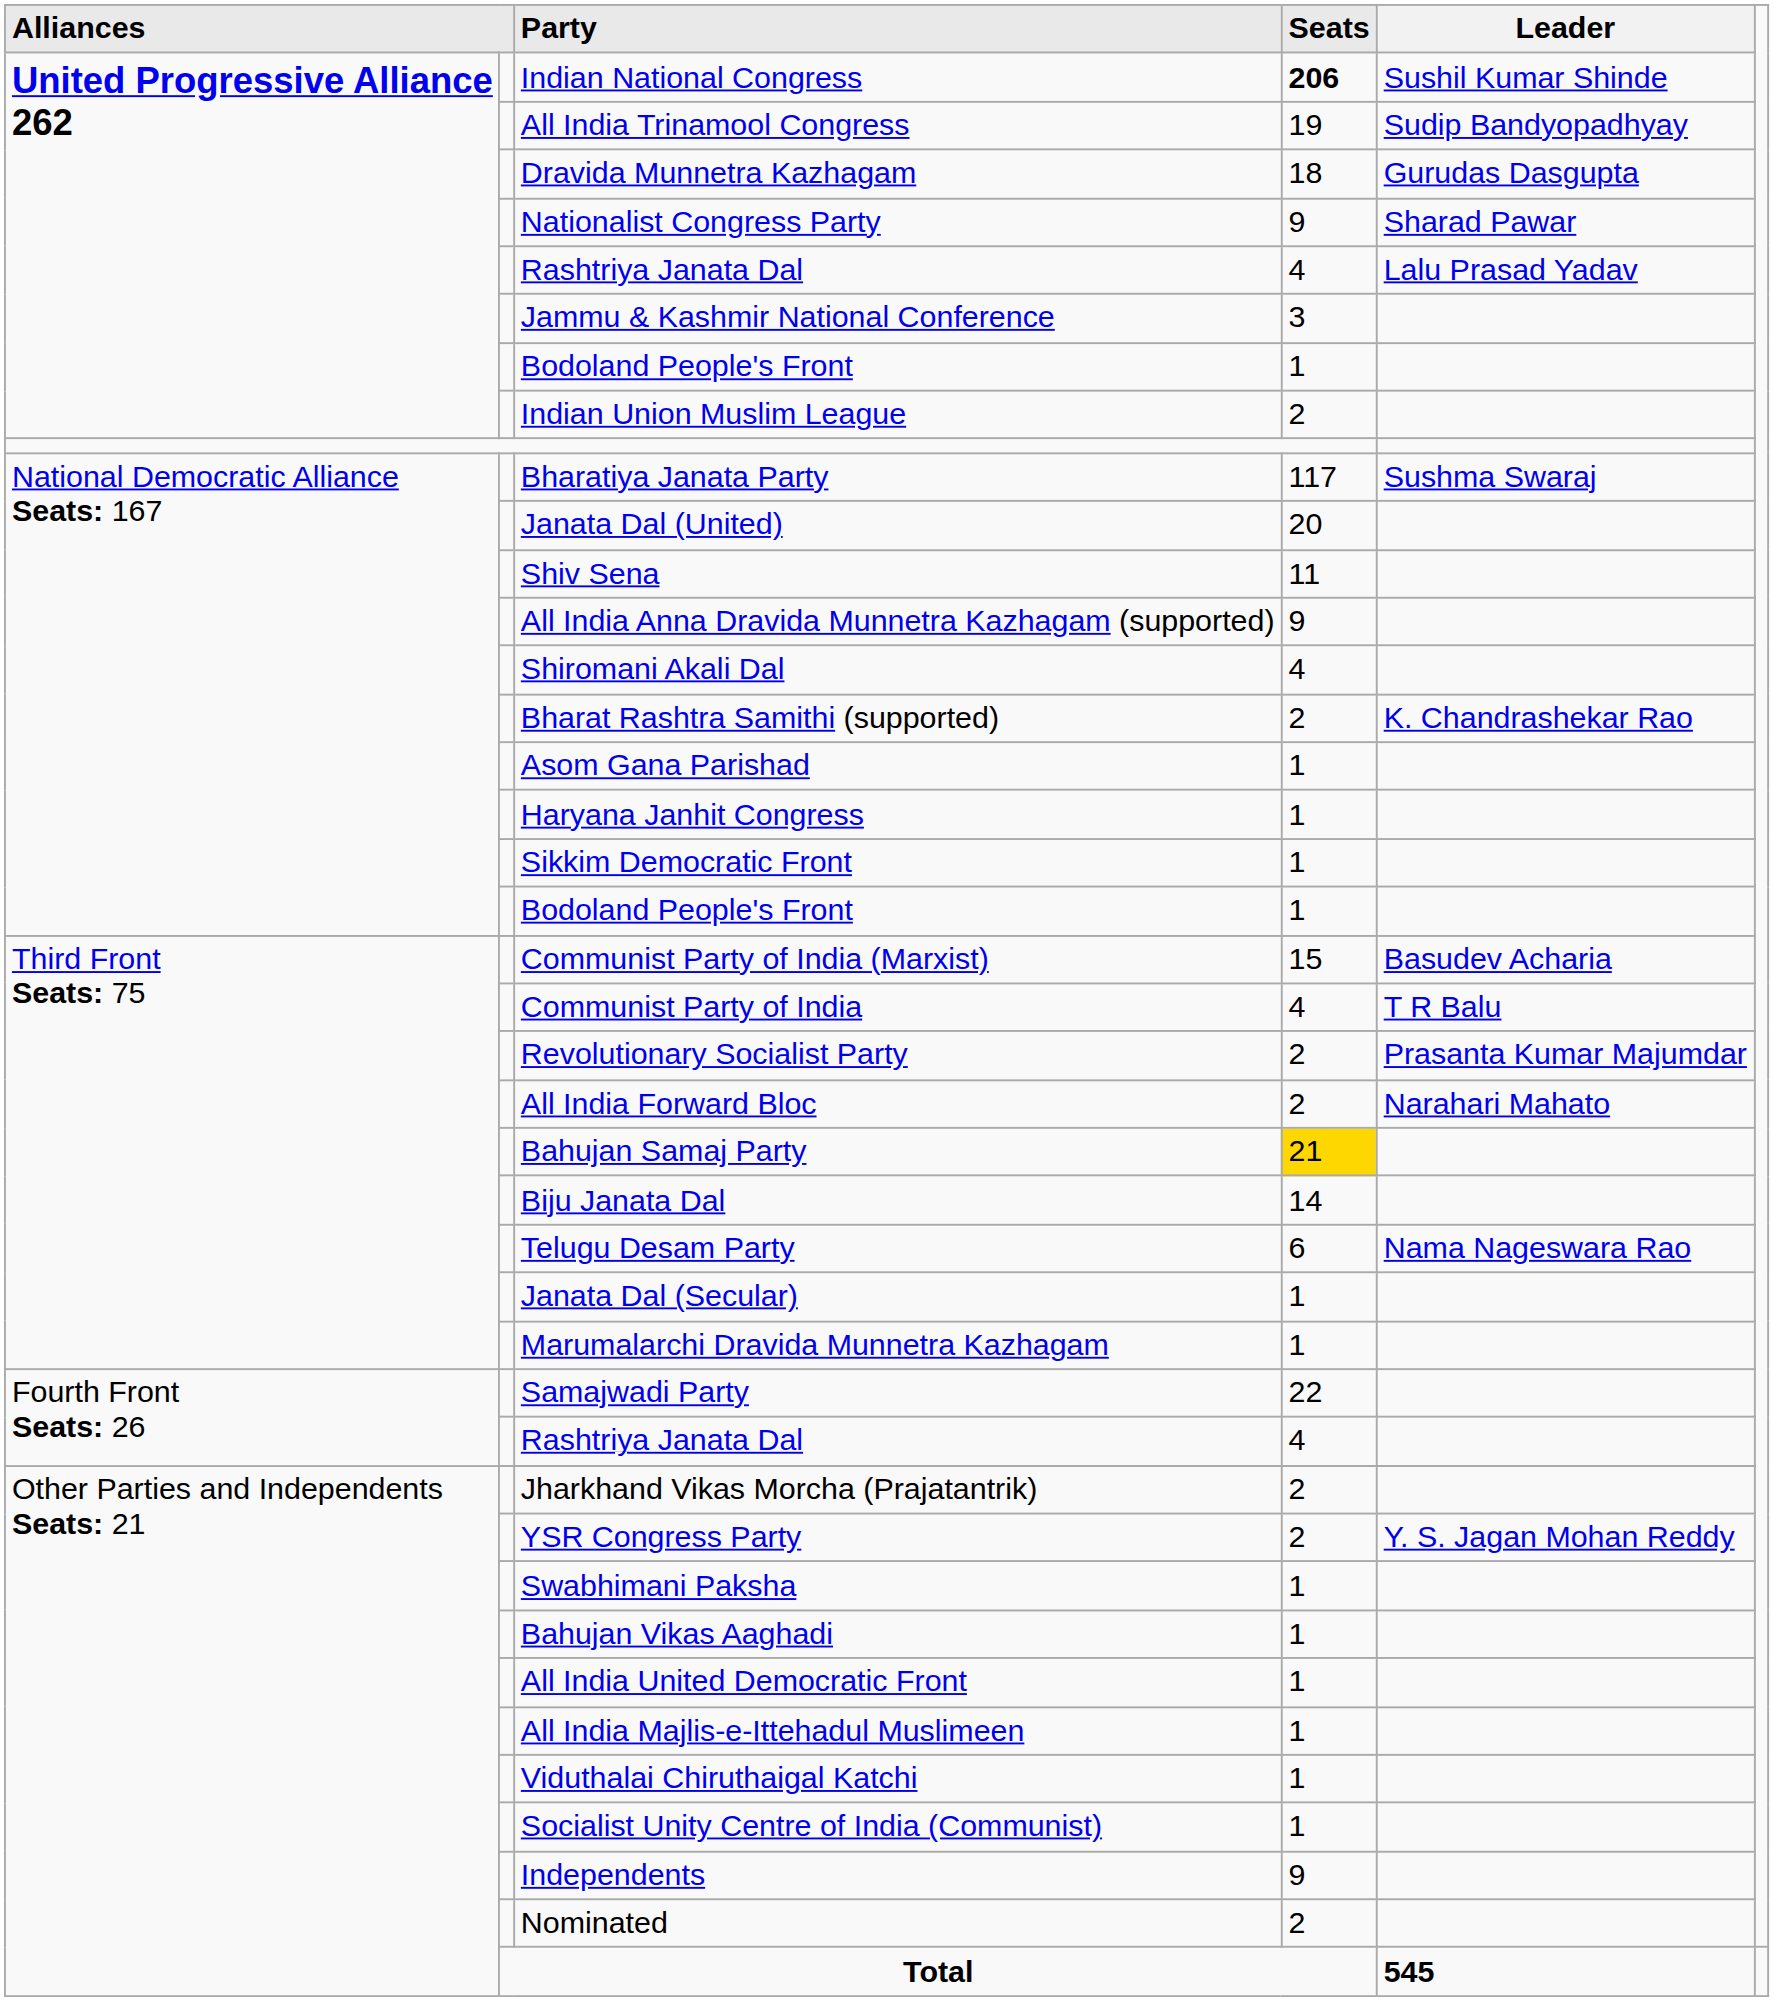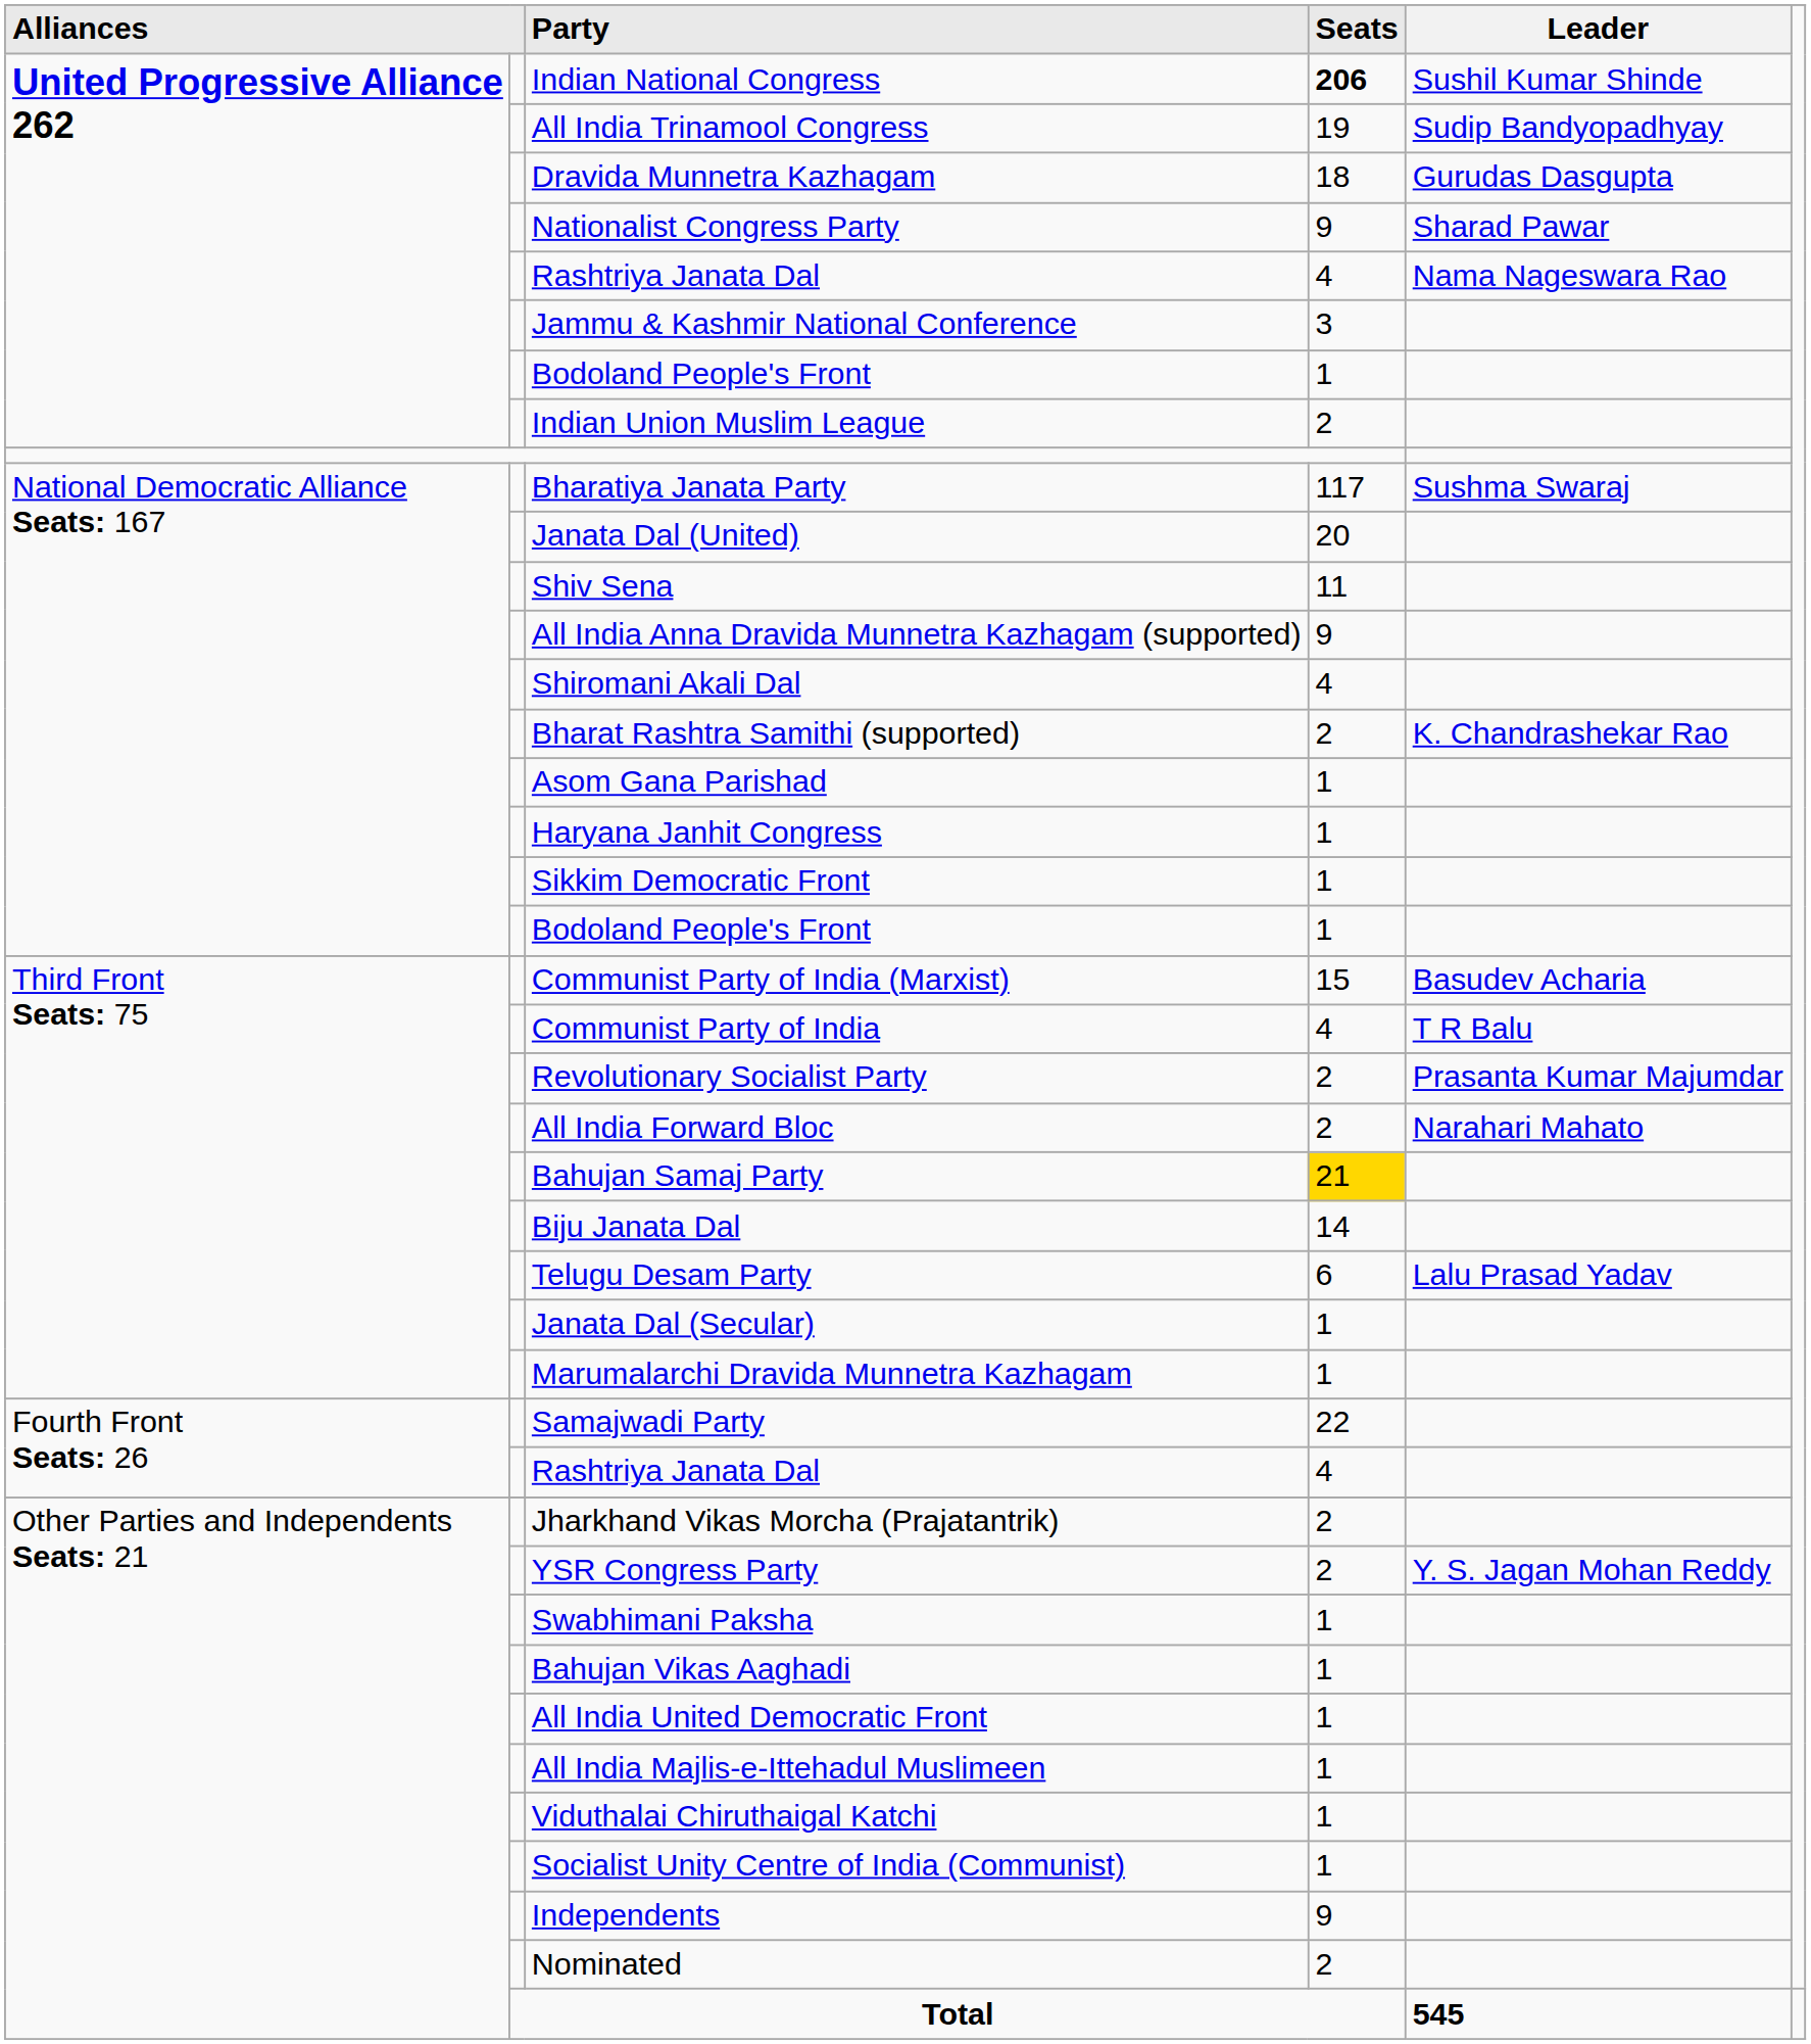United Progressive Alliance 262 / Rashtriya Janata Dal | Leader: Lalu Prasad Yadav -> Nama Nageswara Rao
Telugu Desam Party | Leader: Nama Nageswara Rao -> Lalu Prasad Yadav
